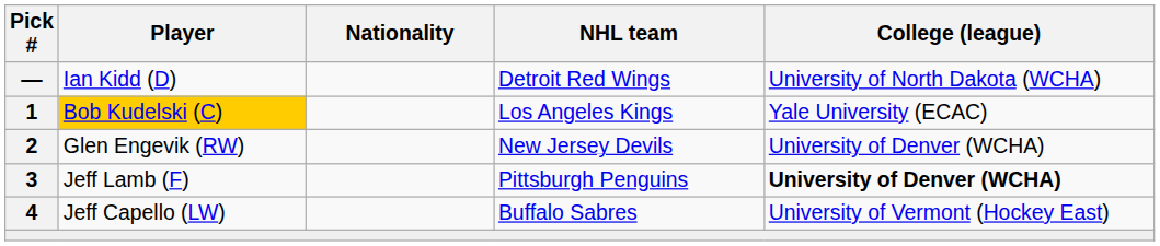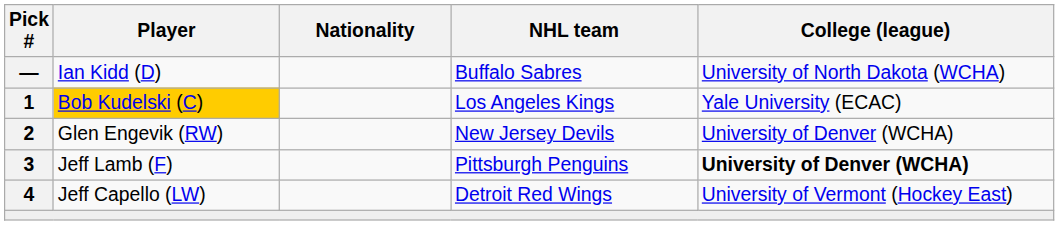Ian Kidd (D) | NHL team: Detroit Red Wings -> Buffalo Sabres
Jeff Capello (LW) | NHL team: Buffalo Sabres -> Detroit Red Wings
